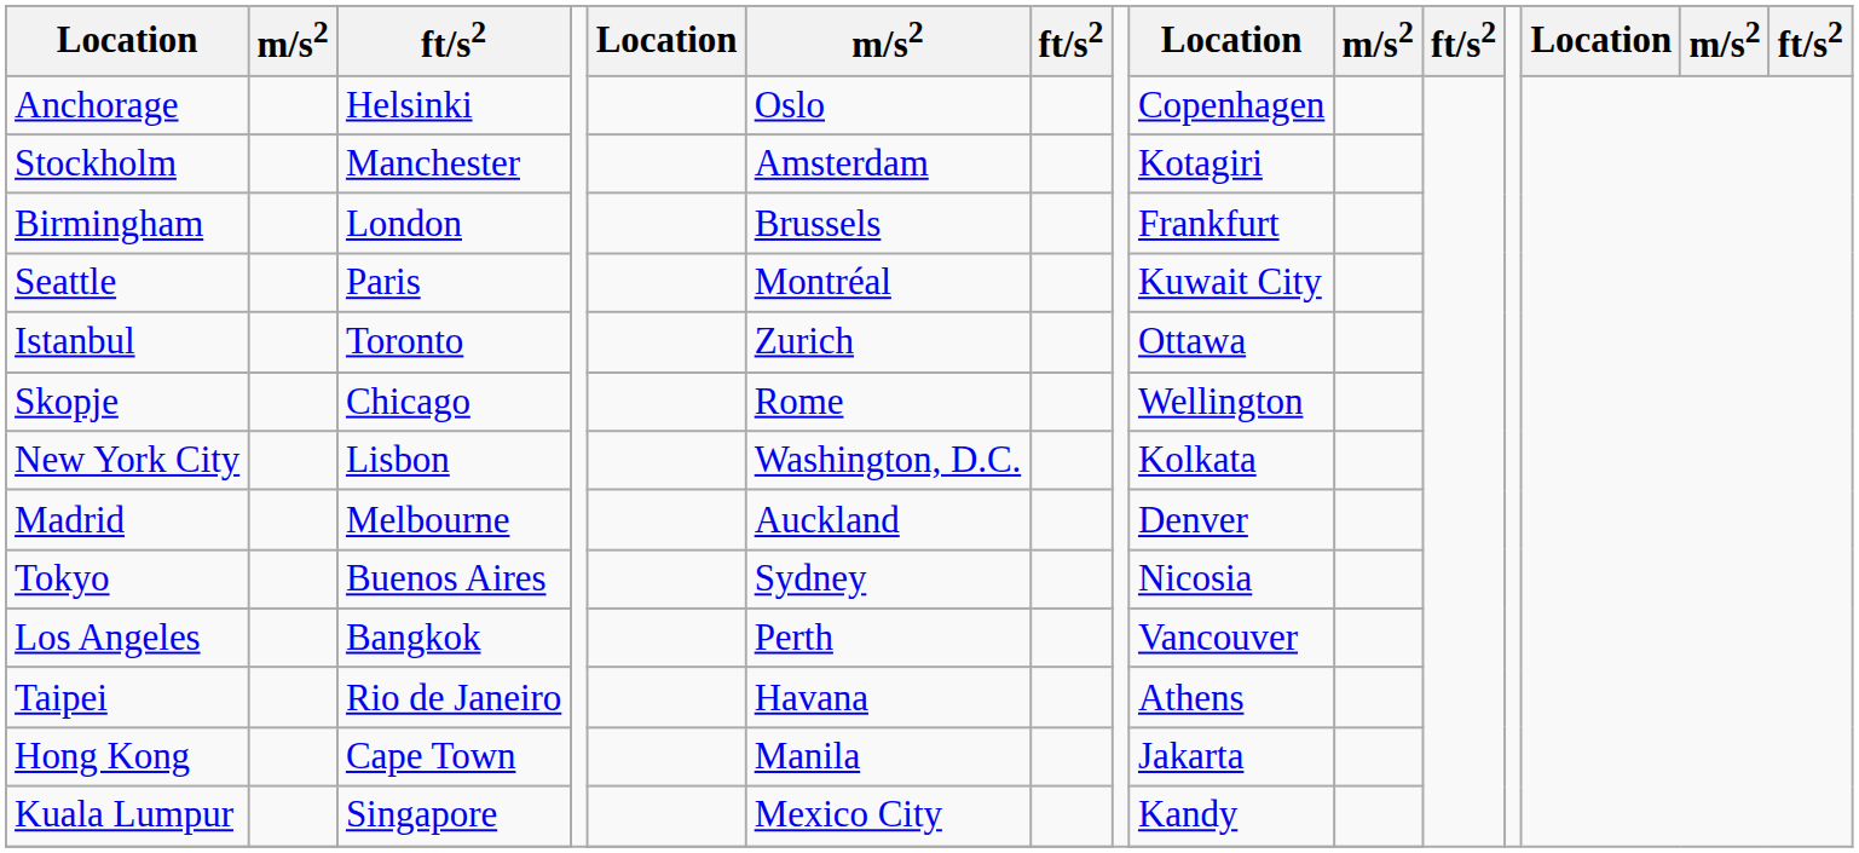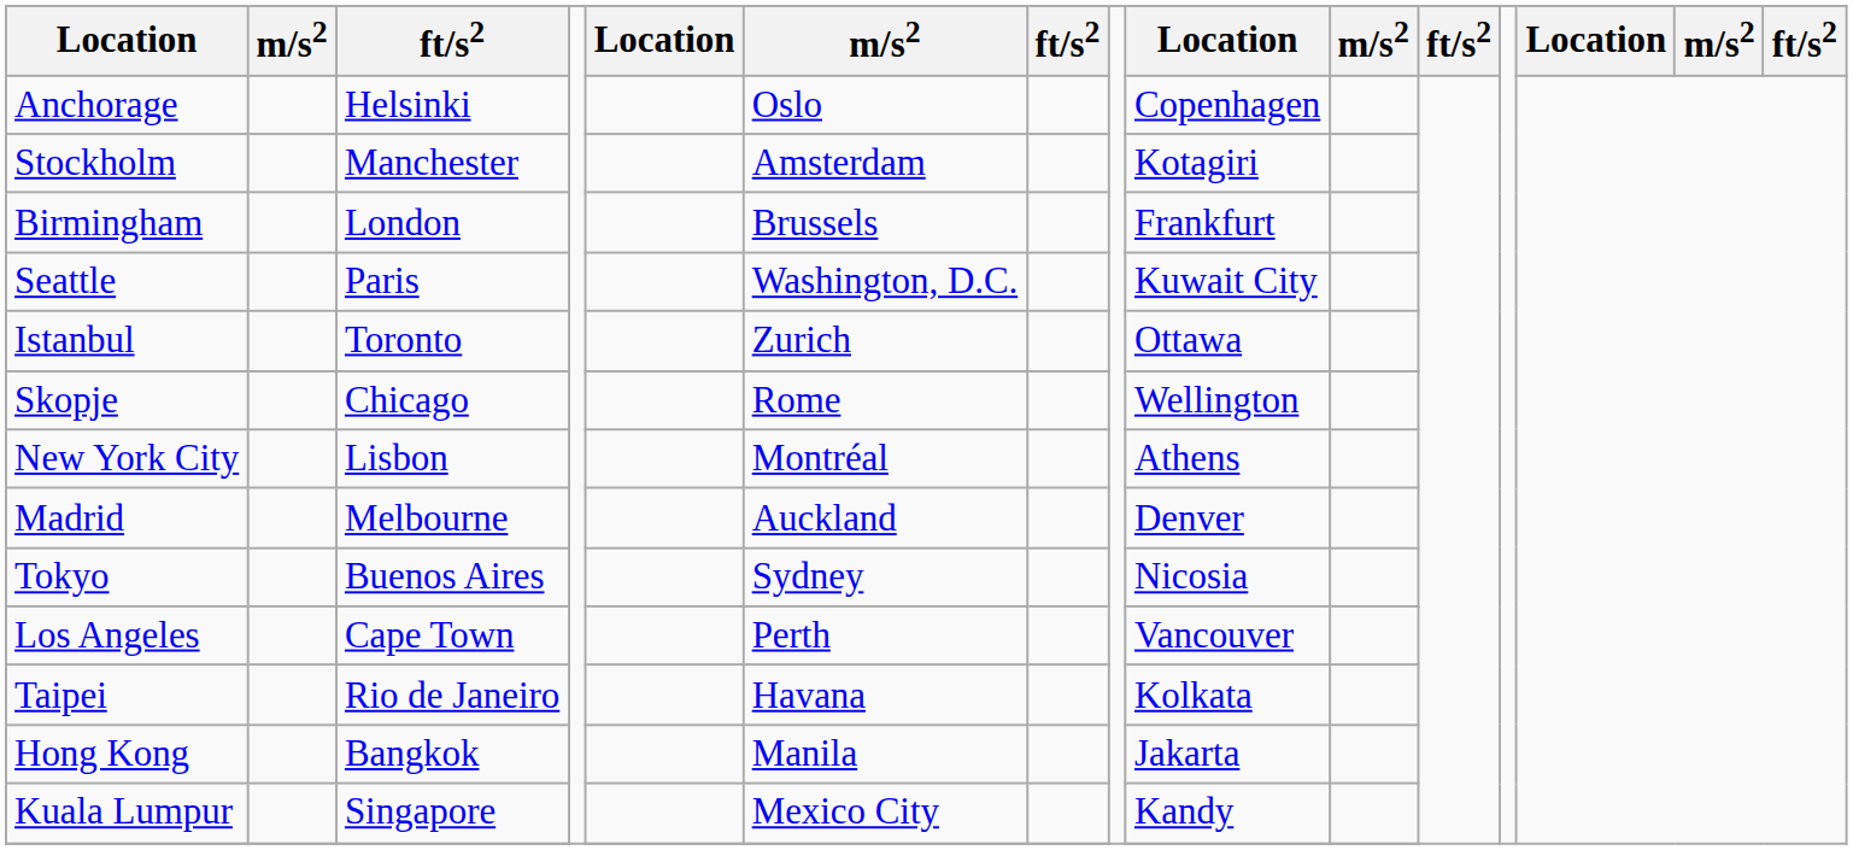Seattle | column 6: Montréal -> Washington, D.C.
New York City | column 6: Washington, D.C. -> Montréal
New York City | column 9: Kolkata -> Athens
Los Angeles | column 3: Bangkok -> Cape Town
Taipei | column 9: Athens -> Kolkata
Hong Kong | column 3: Cape Town -> Bangkok
